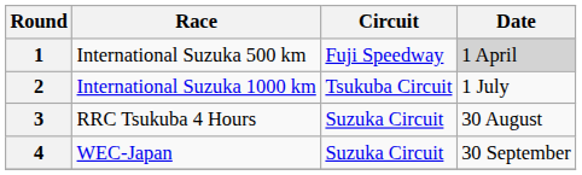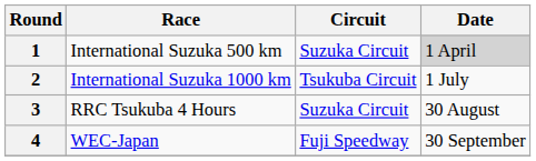1 | Circuit: Fuji Speedway -> Suzuka Circuit
4 | Circuit: Suzuka Circuit -> Fuji Speedway
